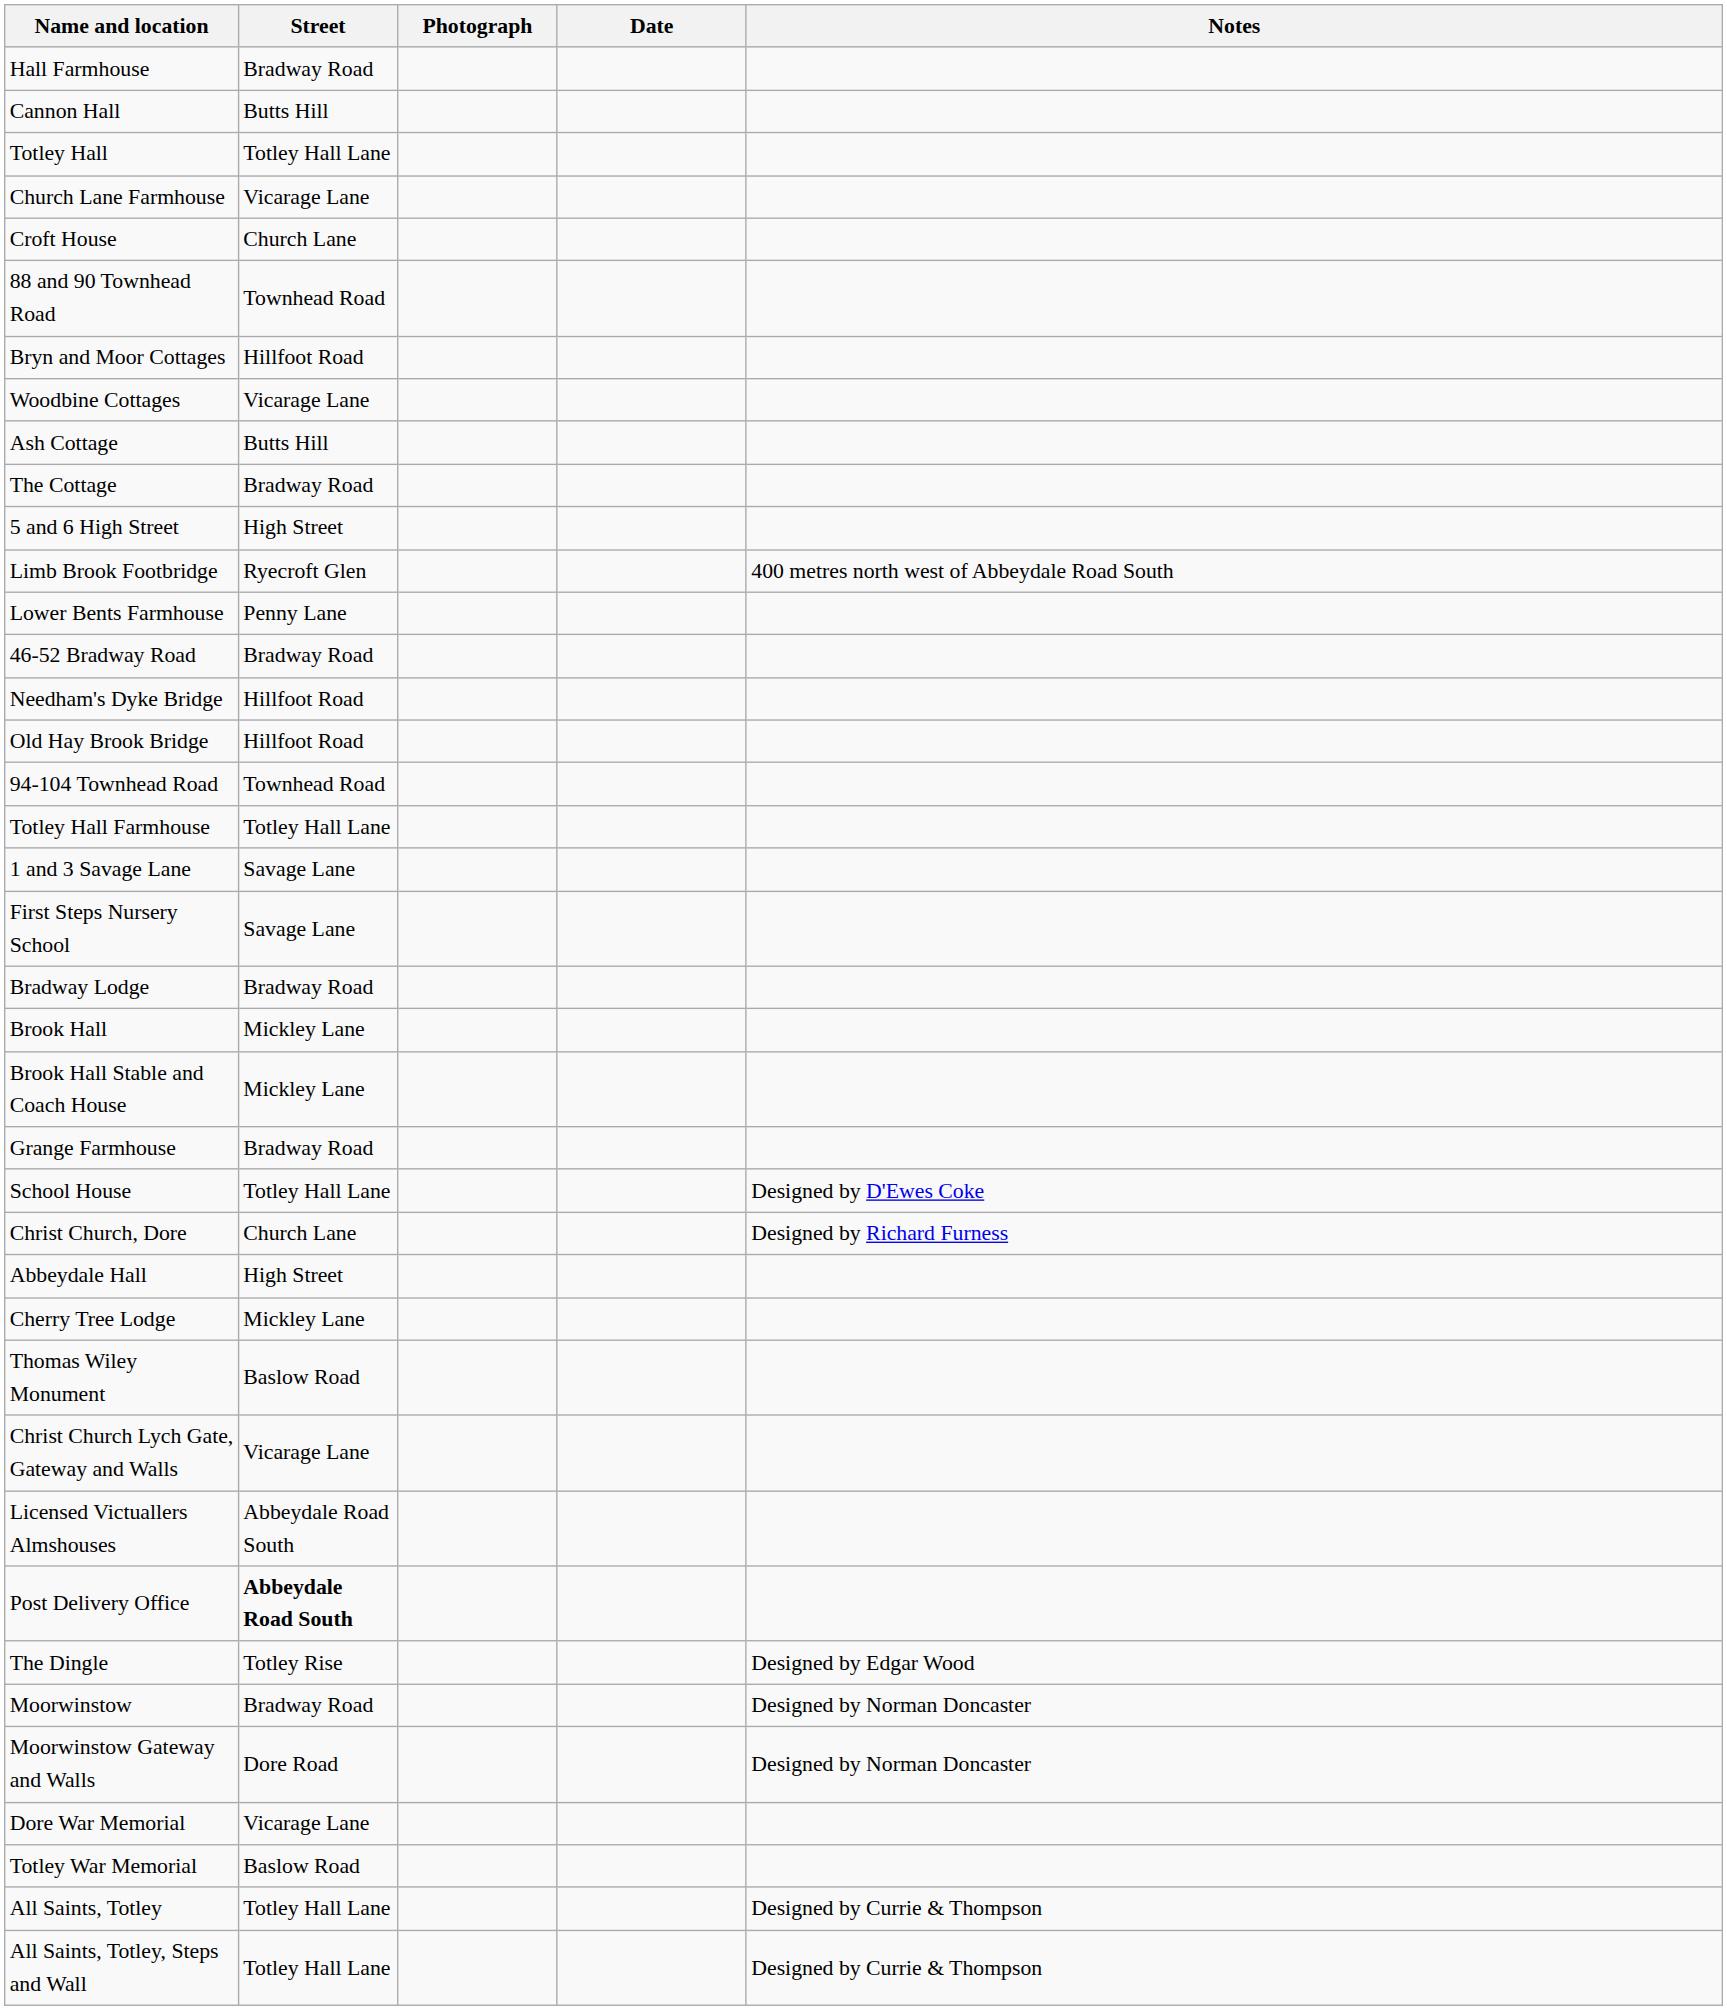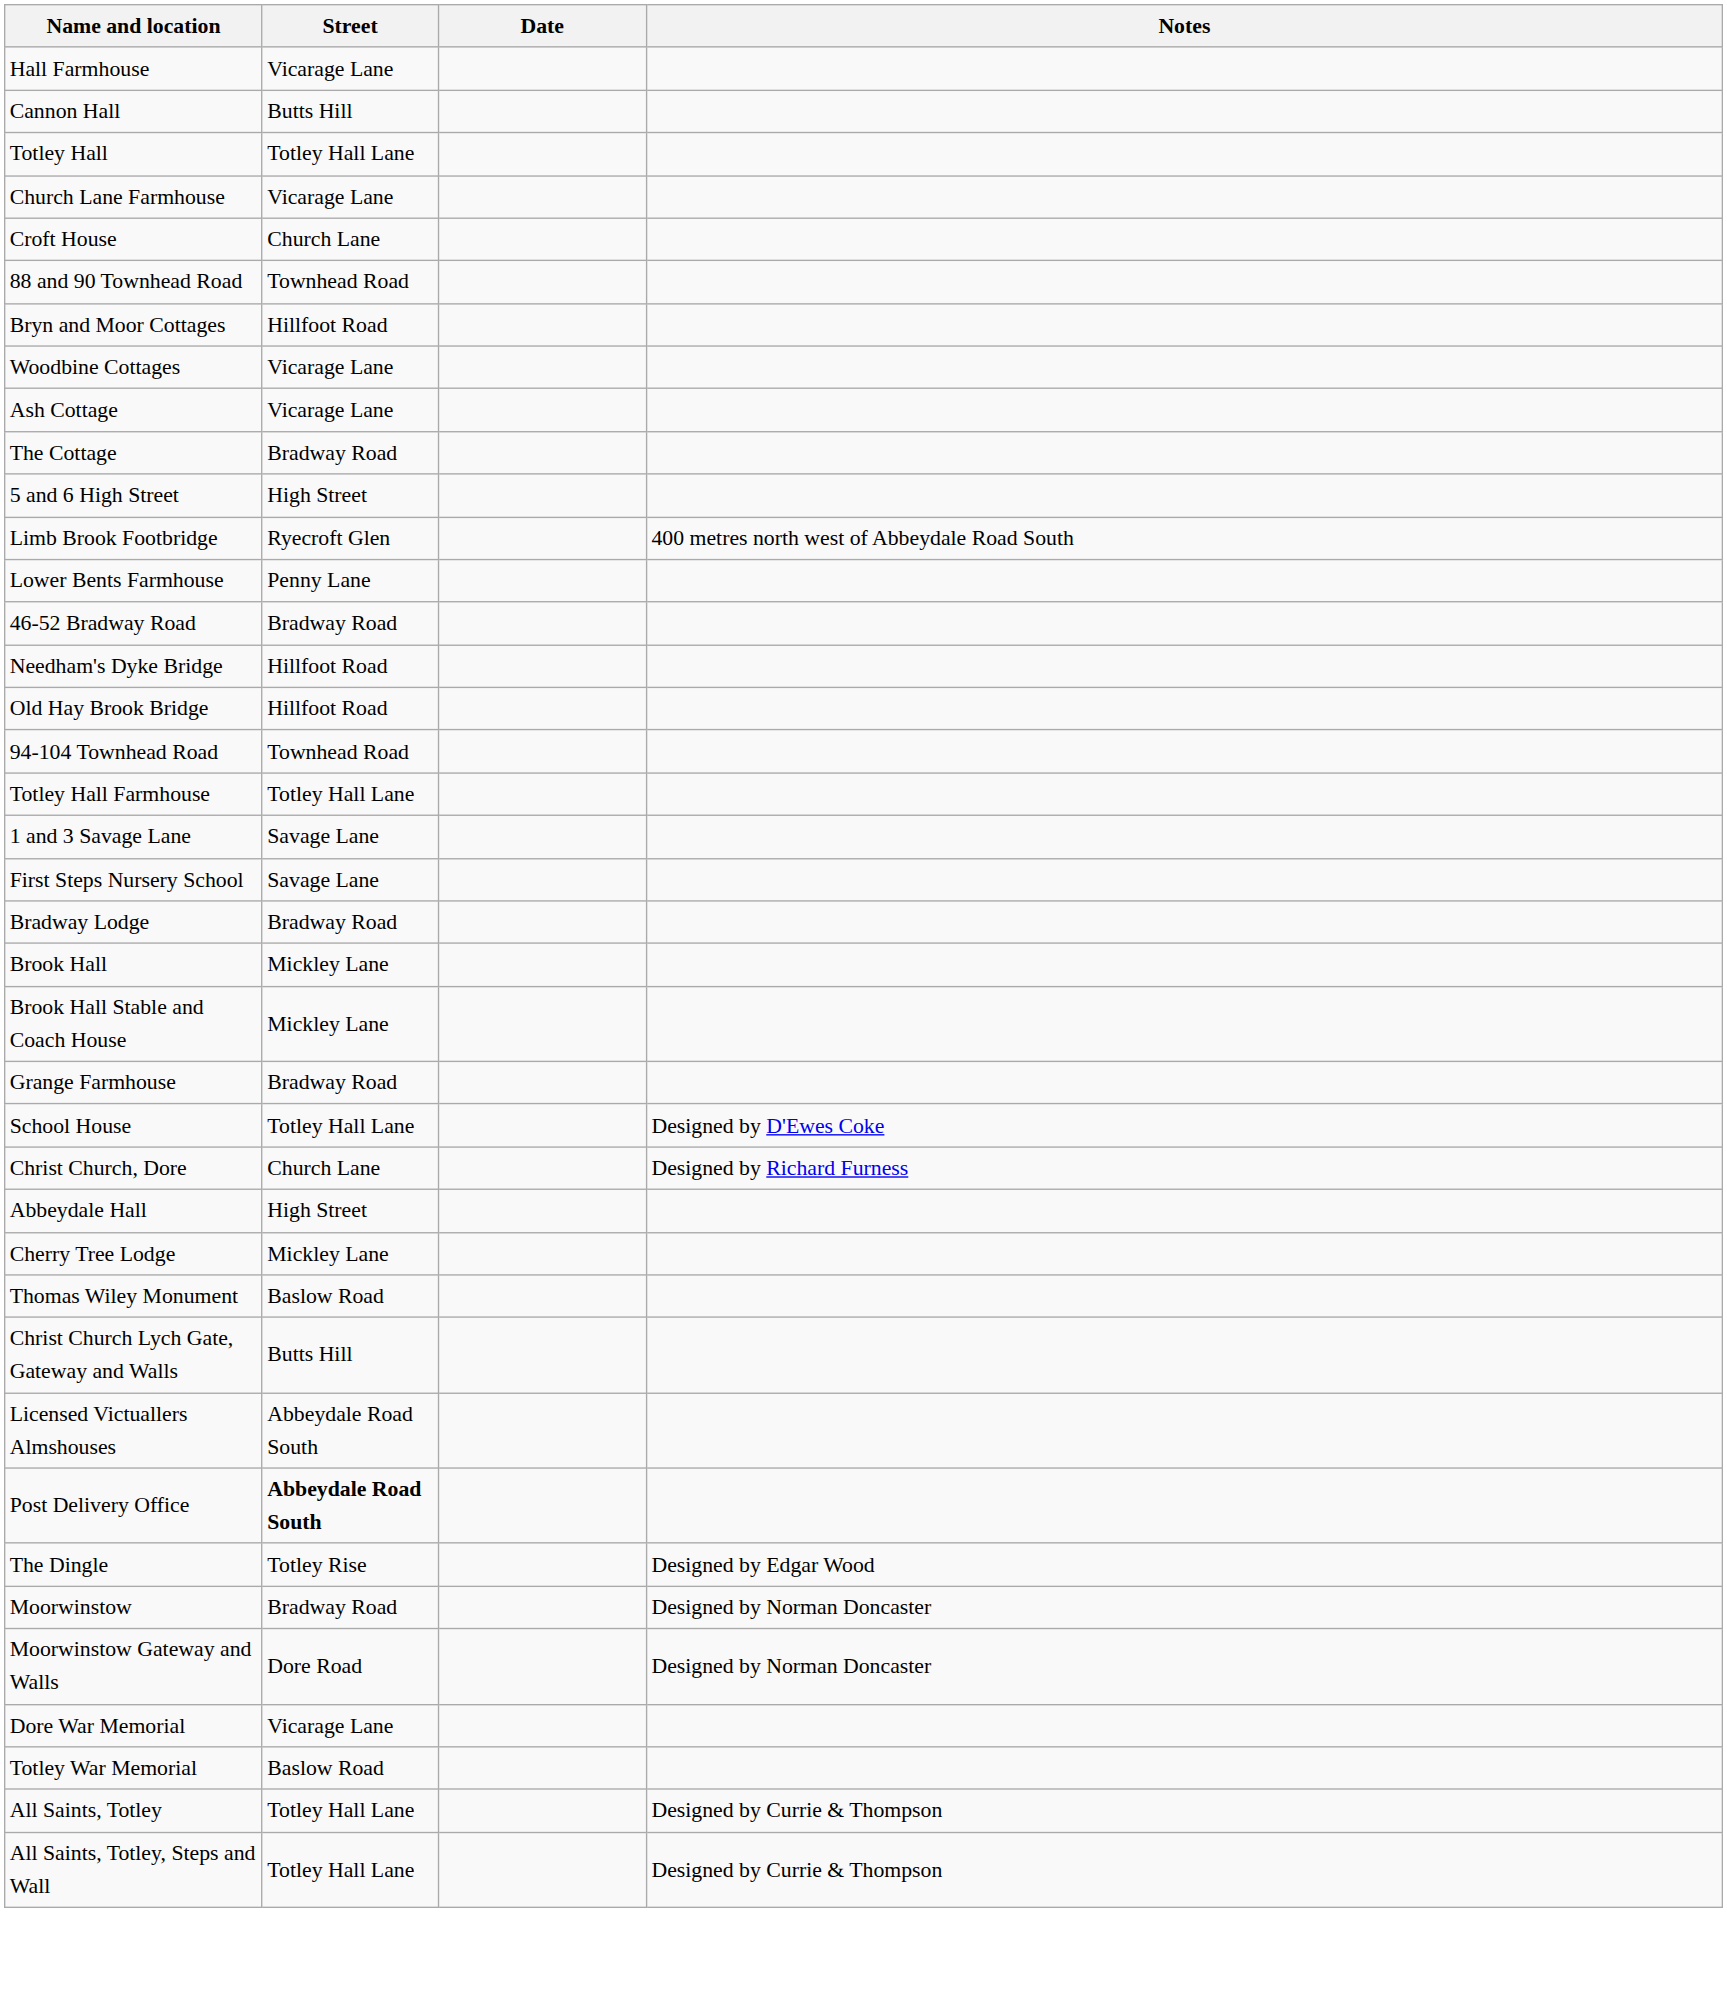- column: Photograph
Hall Farmhouse | Street: Bradway Road -> Vicarage Lane
Ash Cottage | Street: Butts Hill -> Vicarage Lane
Christ Church Lych Gate, Gateway and Walls | Street: Vicarage Lane -> Butts Hill
